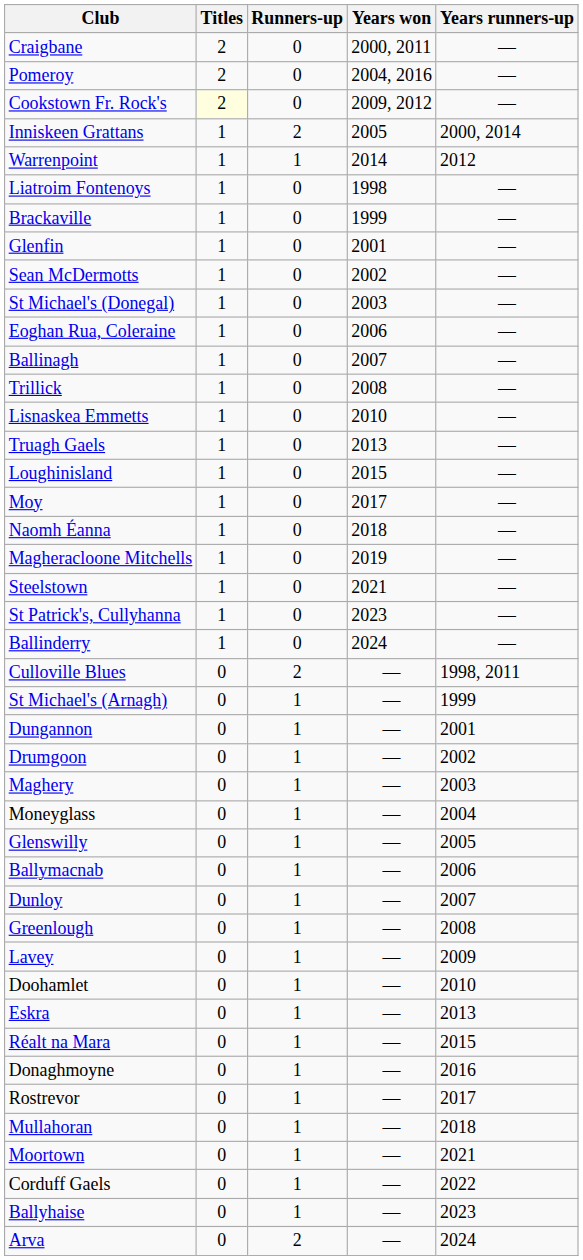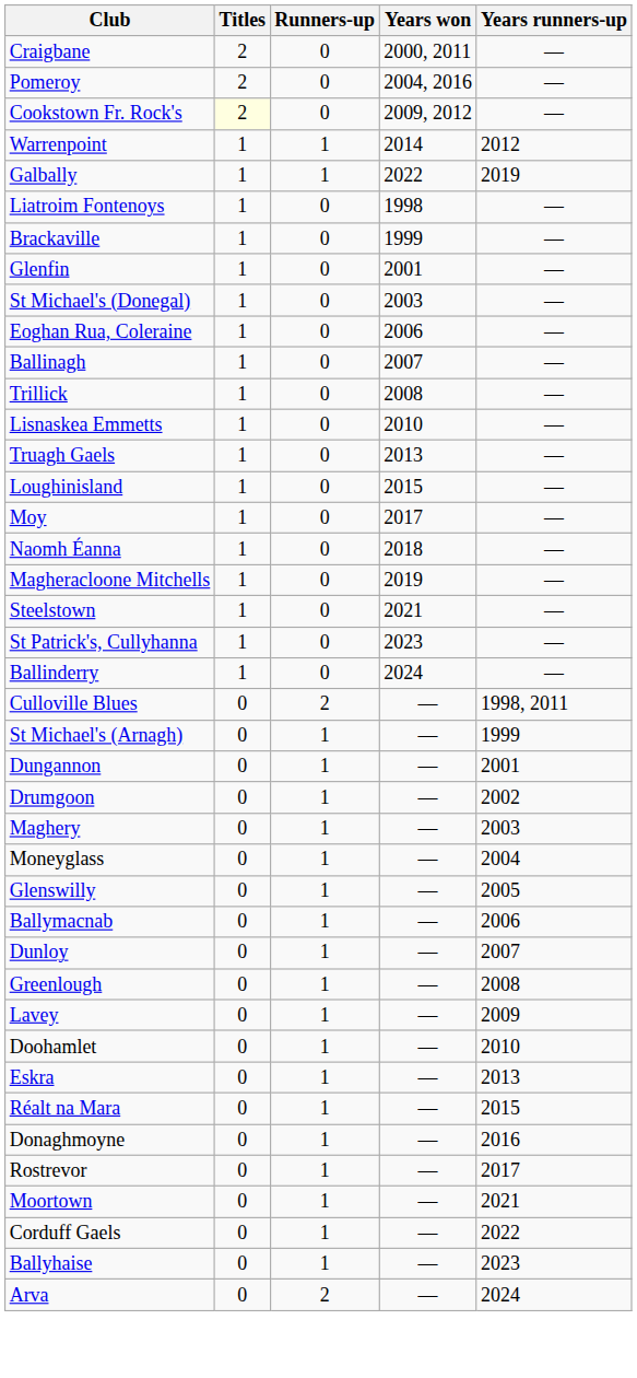- row: Inniskeen Grattans | 1 | 2 | 2005 | 2000, 2014
+ row: Galbally | 1 | 1 | 2022 | 2019
- row: Sean McDermotts | 1 | 0 | 2002 | —
- row: Mullahoran | 0 | 1 | — | 2018
